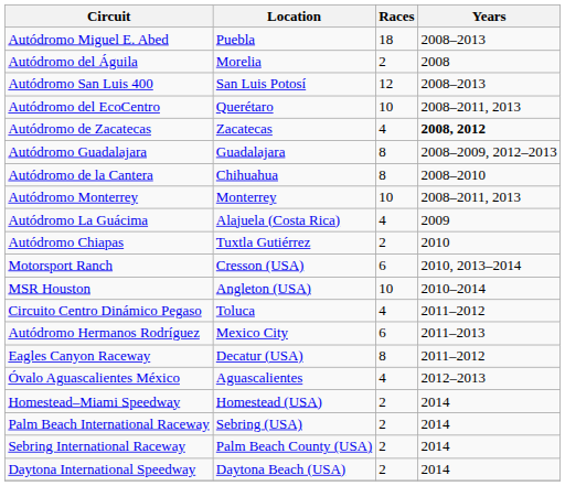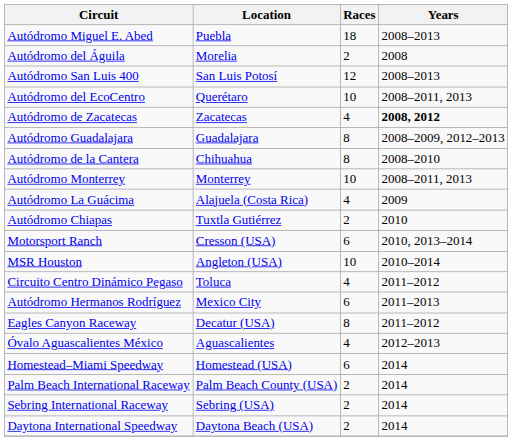Homestead–Miami Speedway | Races: 2 -> 6
Palm Beach International Raceway | Location: Sebring (USA) -> Palm Beach County (USA)
Sebring International Raceway | Location: Palm Beach County (USA) -> Sebring (USA)
